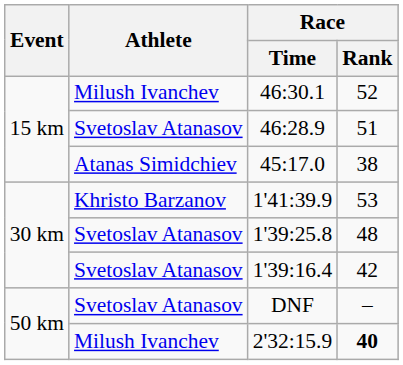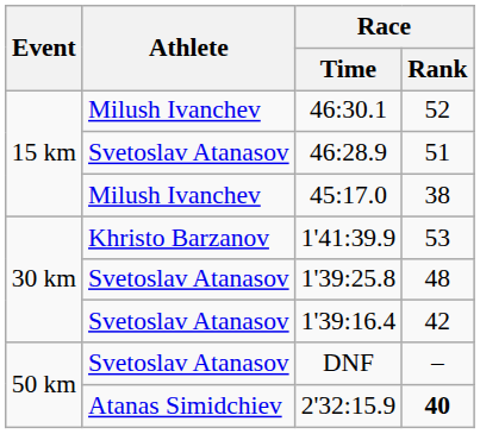45:17.0 | Athlete: Atanas Simidchiev -> Milush Ivanchev
2'32:15.9 | Athlete: Milush Ivanchev -> Atanas Simidchiev
